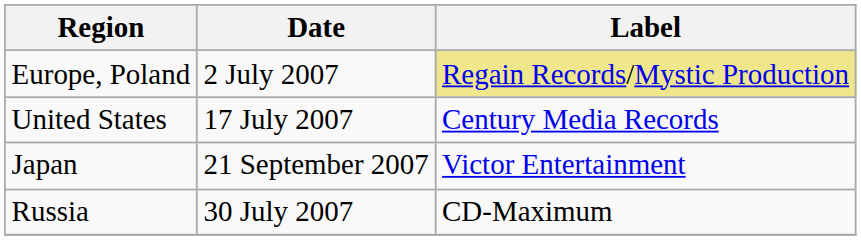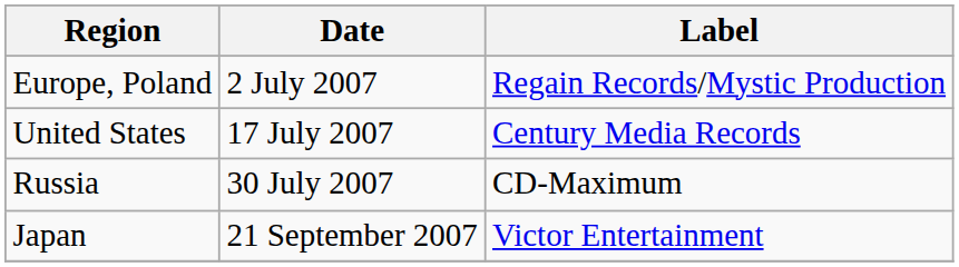Europe, Poland | Label: khaki background -> no background
rows swapped: Russia <-> Japan
